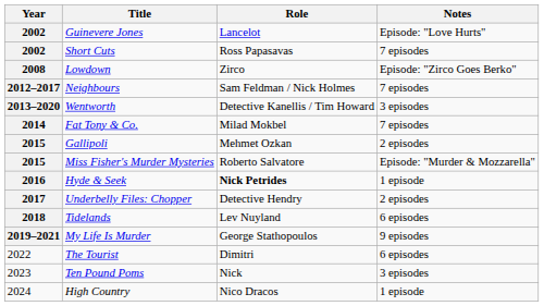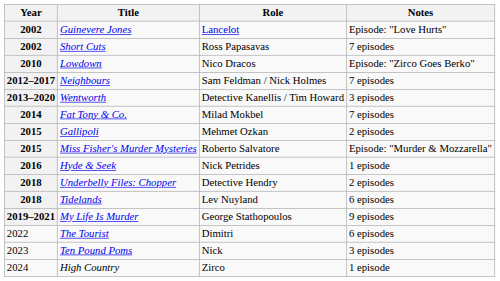Lowdown | Year: 2008 -> 2010
Lowdown | Role: Zirco -> Nico Dracos
Hyde & Seek | Role: bold -> normal
Underbelly Files: Chopper | Year: 2017 -> 2018
High Country | Role: Nico Dracos -> Zirco
